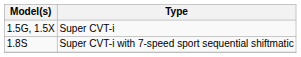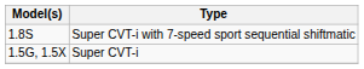rows swapped: 1.5G, 1.5X <-> 1.8S
